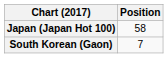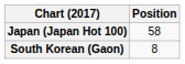South Korean (Gaon) | Position: 7 -> 8
